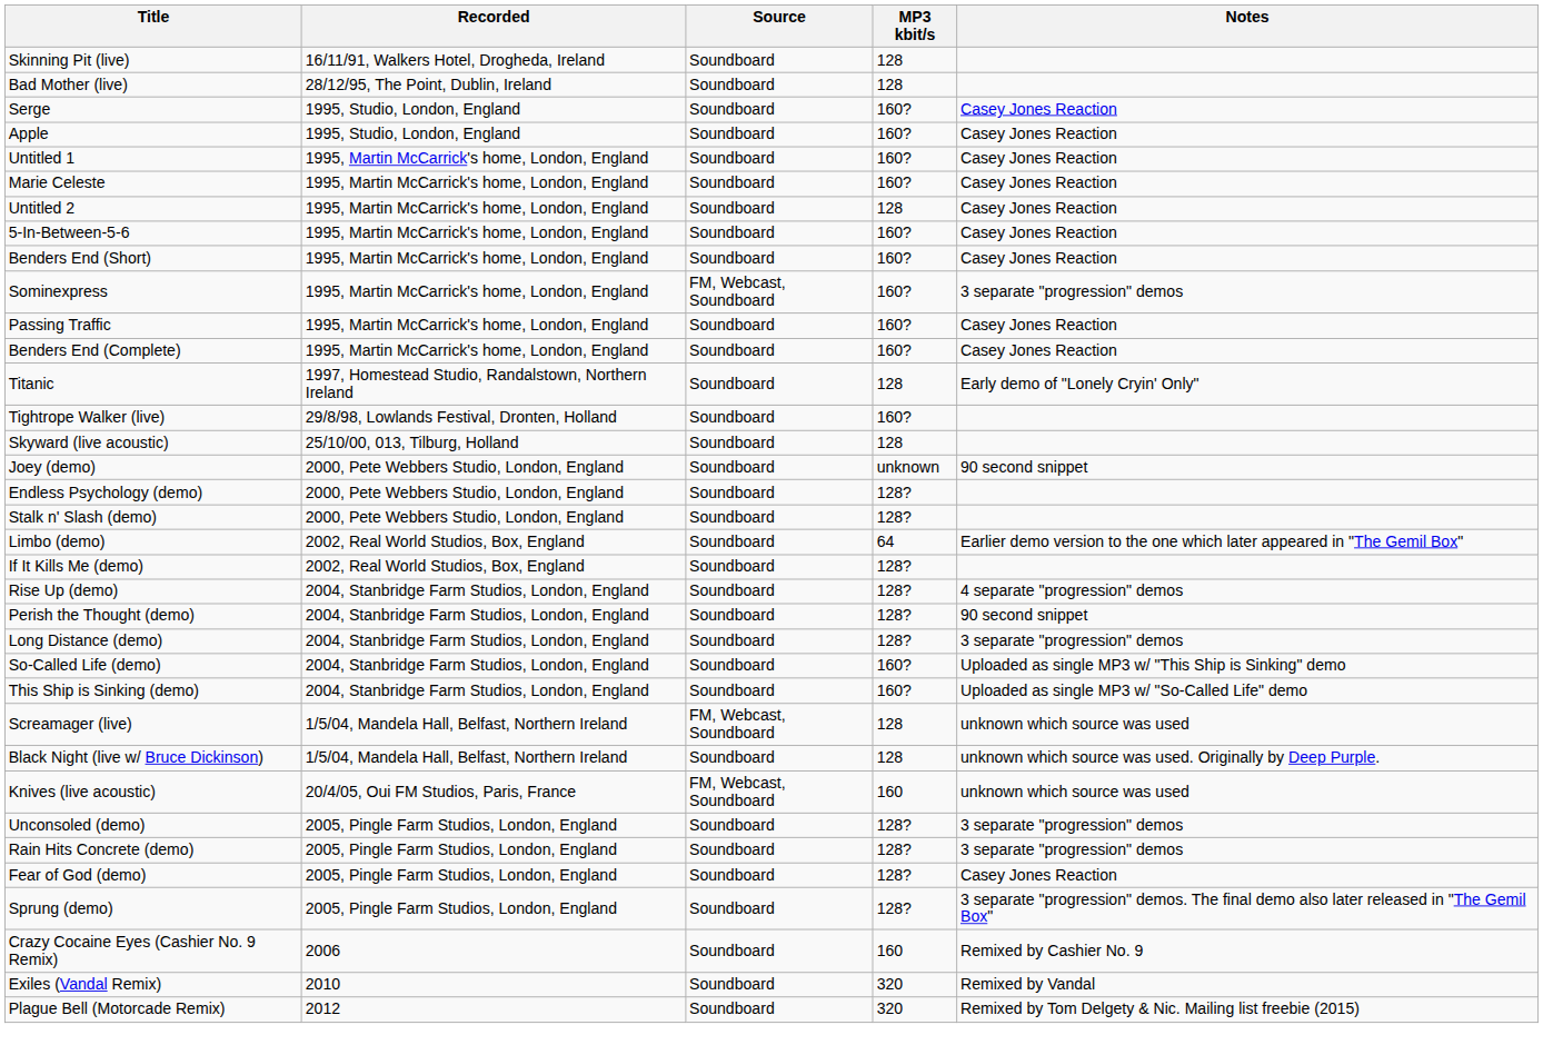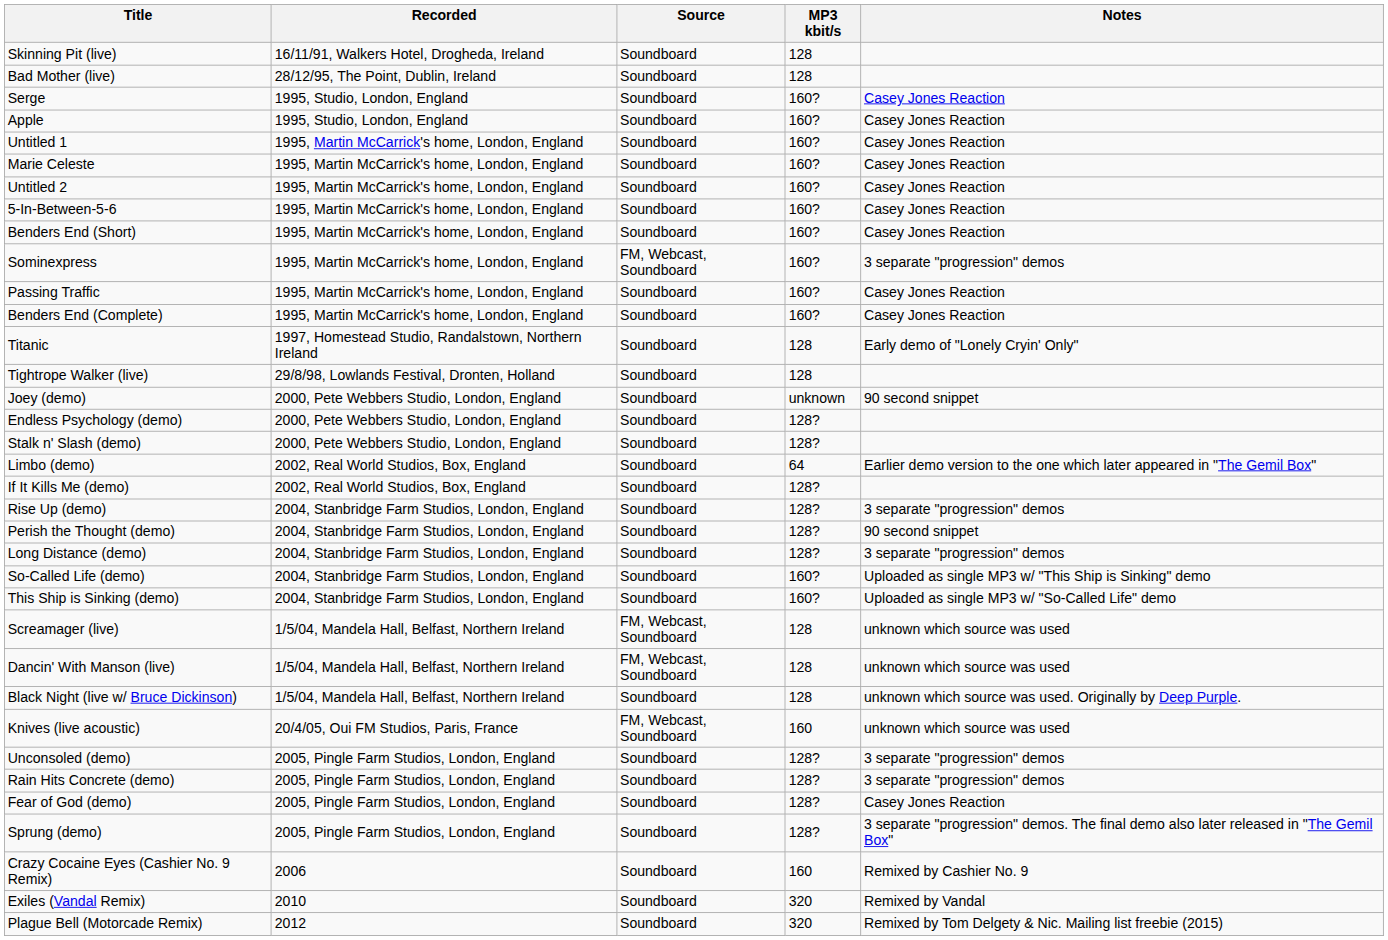Untitled 2 | MP3 kbit/s: 128 -> 160?
Tightrope Walker (live) | MP3 kbit/s: 160? -> 128
- row: Skyward (live acoustic) | 25/10/00, 013, Tilburg, Holland | Soundboard | 128
Rise Up (demo) | Notes: 4 separate "progression" demos -> 3 separate "progression" demos
+ row: Dancin' With Manson (live) | 1/5/04, Mandela Hall, Belfast, Northern Ireland | FM, Webcast, Soundboard | 128 | unknown which source was used
